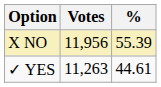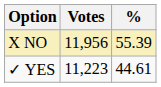✓ YES | Votes: 11,263 -> 11,223
